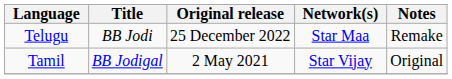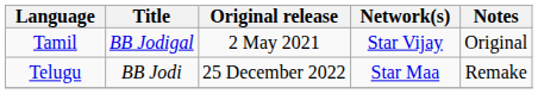rows swapped: Tamil <-> Telugu
